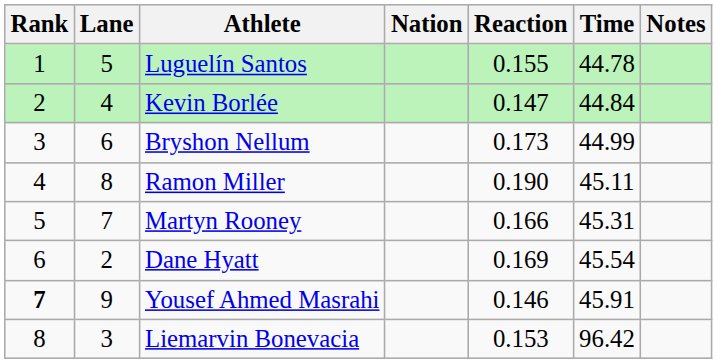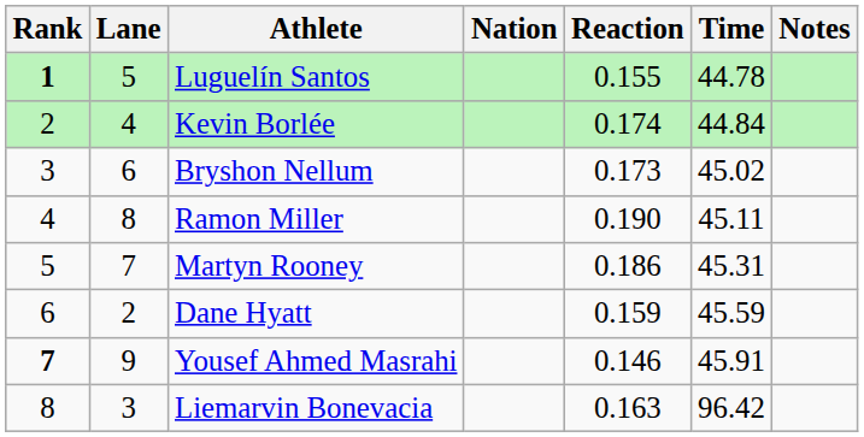Luguelín Santos | Rank: normal -> bold
Kevin Borlée | Reaction: 0.147 -> 0.174
Bryshon Nellum | Time: 44.99 -> 45.02
Martyn Rooney | Reaction: 0.166 -> 0.186
Dane Hyatt | Reaction: 0.169 -> 0.159
Dane Hyatt | Time: 45.54 -> 45.59
Liemarvin Bonevacia | Reaction: 0.153 -> 0.163
